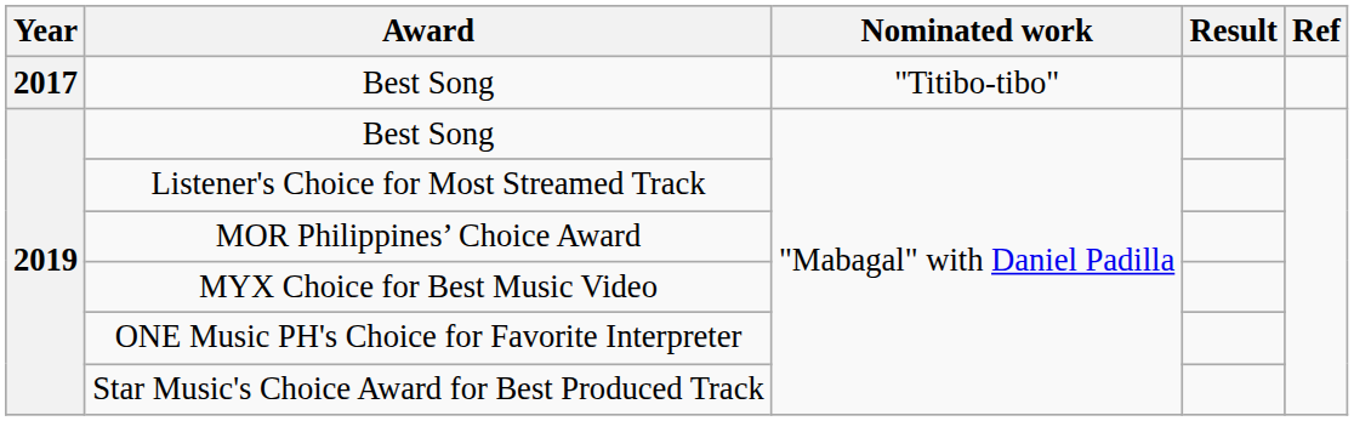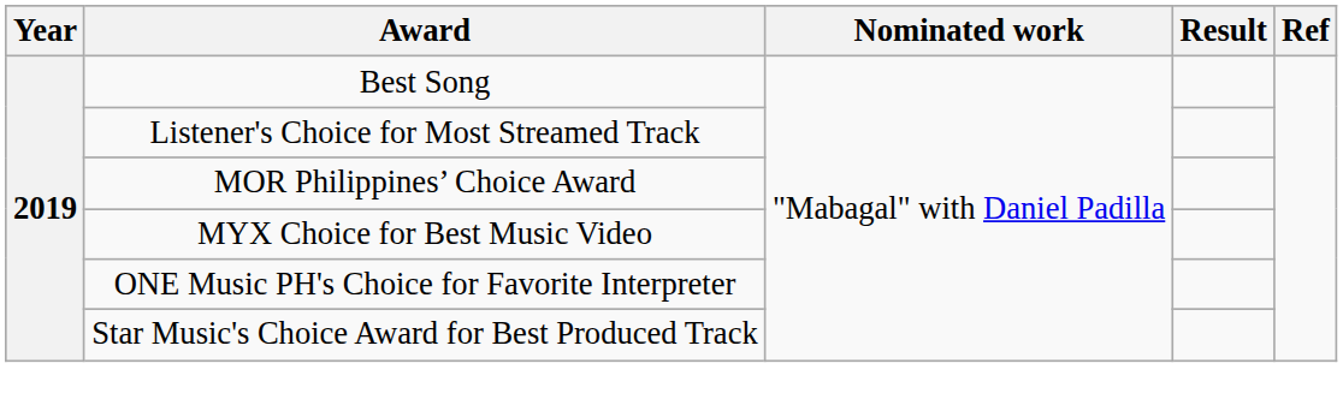- row: 2017 | Best Song | "Titibo-tibo"
